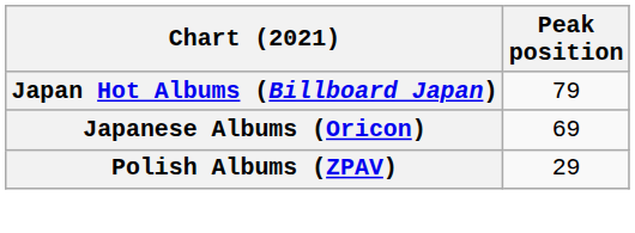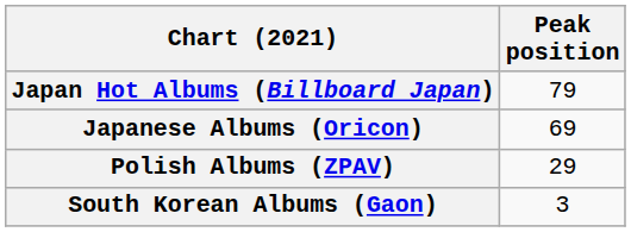+ row: South Korean Albums (Gaon) | 3
